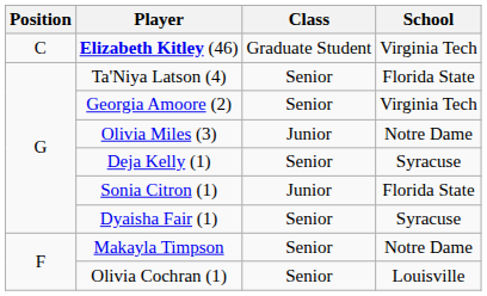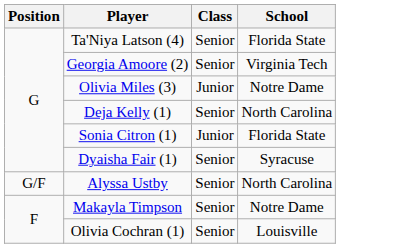- row: C | Elizabeth Kitley (46) | Graduate Student | Virginia Tech
Deja Kelly (1) | School: Syracuse -> North Carolina
+ row: G/F | Alyssa Ustby | Senior | North Carolina
